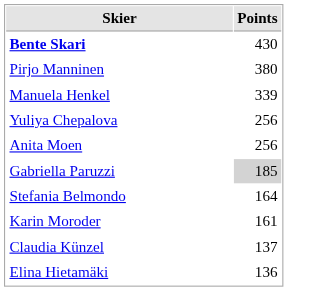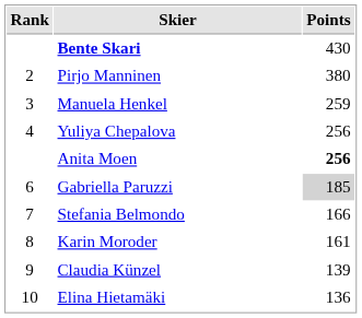+ column: Rank | 2 | 3 | 4 | 6 | 7 | 8 | 9 | 10
Manuela Henkel | Points: 339 -> 259
Anita Moen | Points: normal -> bold
Stefania Belmondo | Points: 164 -> 166
Claudia Künzel | Points: 137 -> 139
